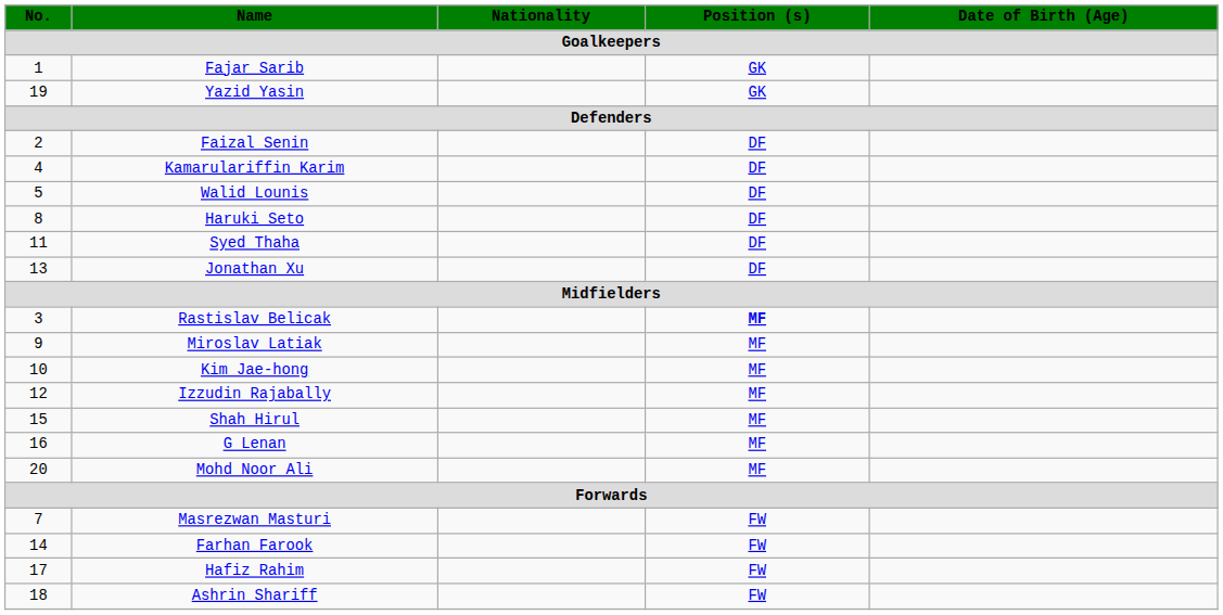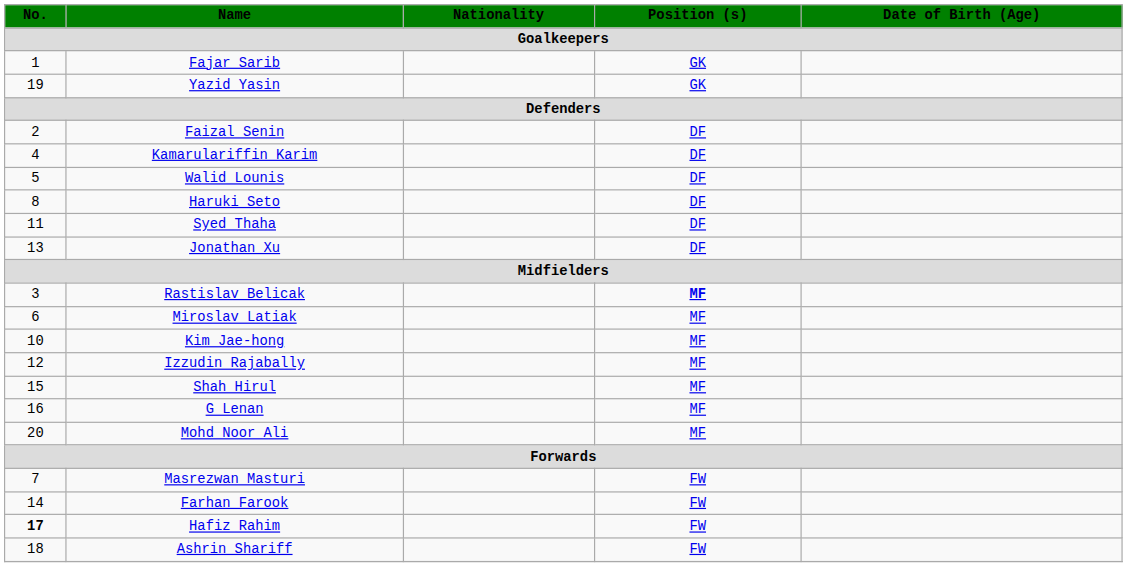Miroslav Latiak | No.: 9 -> 6
Hafiz Rahim | No.: normal -> bold
